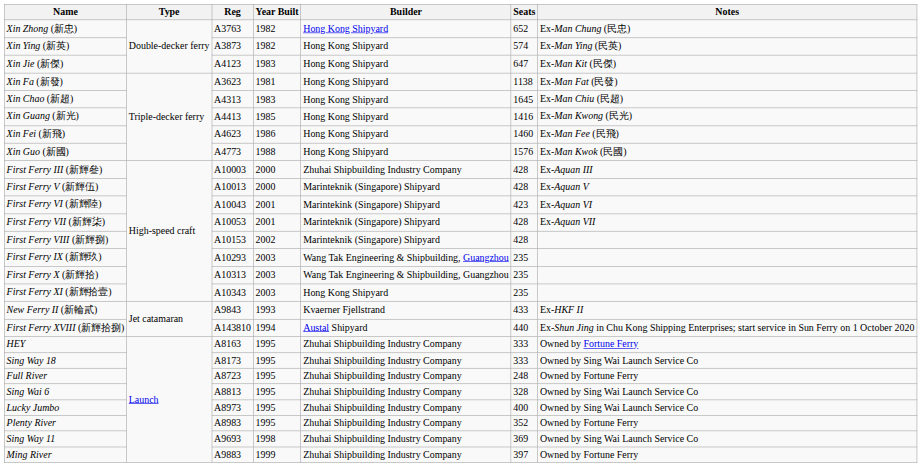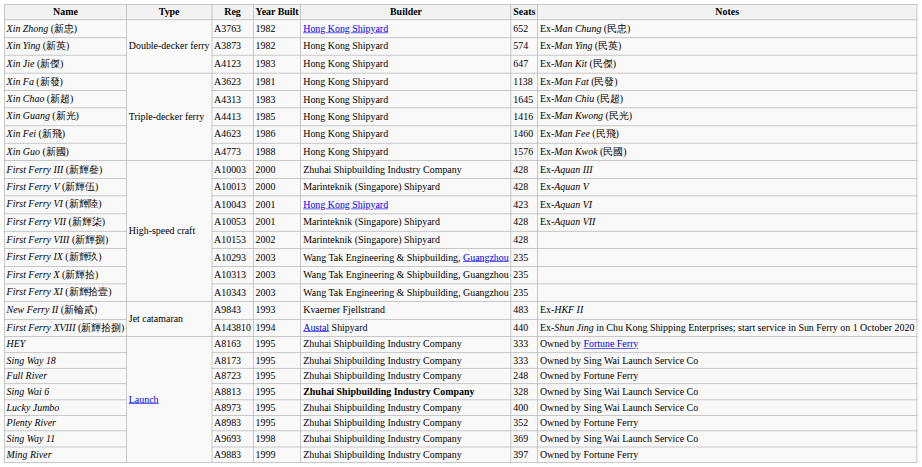First Ferry VI (新輝陸) | Builder: Marintekink (Singapore) Shipyard -> Hong Kong Shipyard
First Ferry XI (新輝拾壹) | Builder: Hong Kong Shipyard -> Wang Tak Engineering & Shipbuilding, Guangzhou
New Ferry II (新輪貳) | Seats: 433 -> 483
Sing Wai 6 | Builder: normal -> bold
